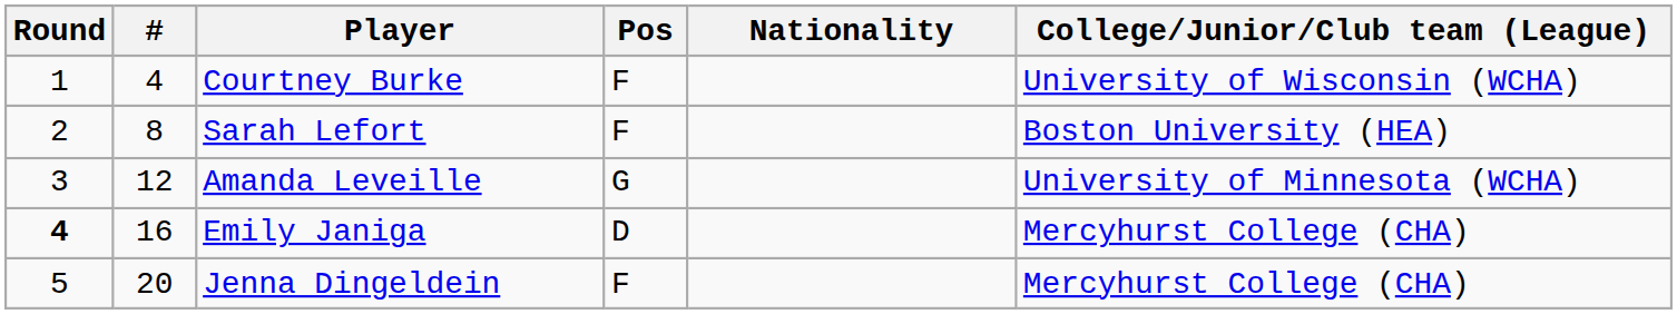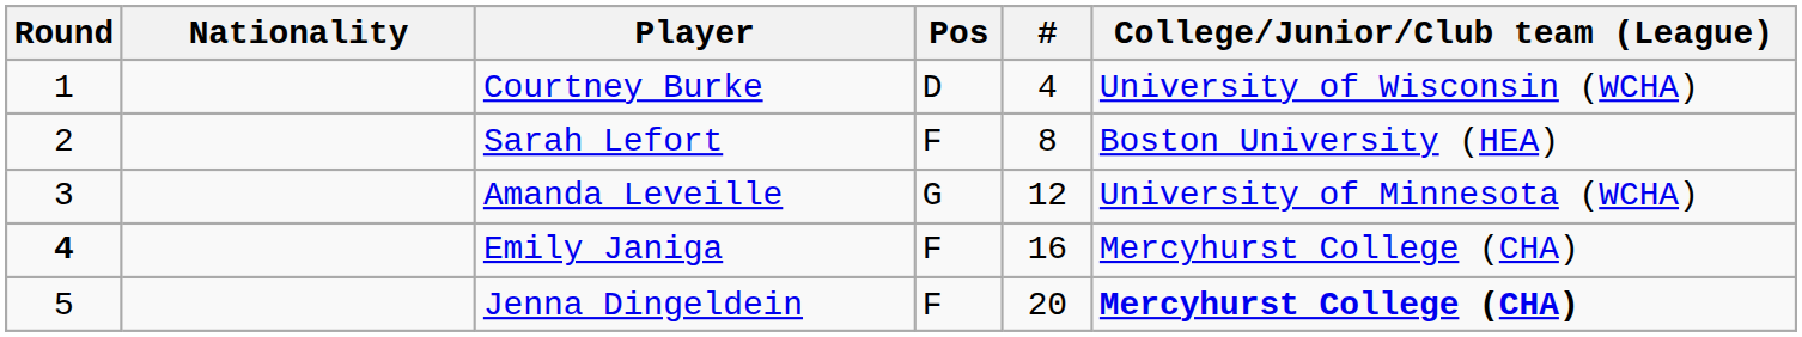columns swapped: # <-> Nationality
Courtney Burke | Pos: F -> D
Emily Janiga | Pos: D -> F
Jenna Dingeldein | College/Junior/Club team (League): normal -> bold
